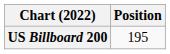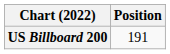US Billboard 200 | Position: 195 -> 191
